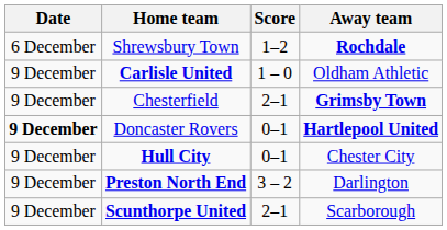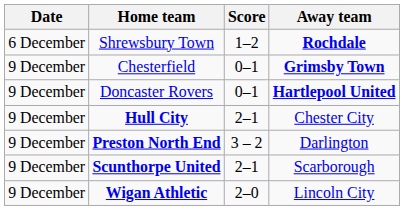- row: 9 December | Carlisle United | 1 – 0 | Oldham Athletic
Chesterfield | Score: 2–1 -> 0–1
Doncaster Rovers | Date: bold -> normal
Hull City | Score: 0–1 -> 2–1
+ row: 9 December | Wigan Athletic | 2–0 | Lincoln City
